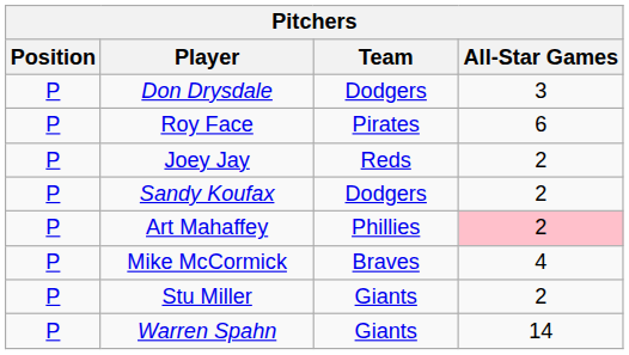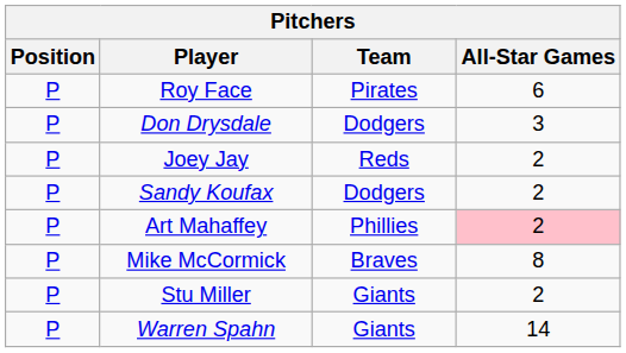rows swapped: Don Drysdale <-> Roy Face
Mike McCormick | All-Star Games: 4 -> 8
